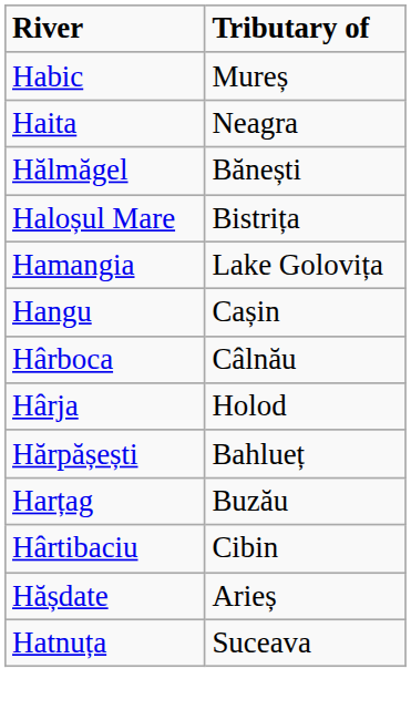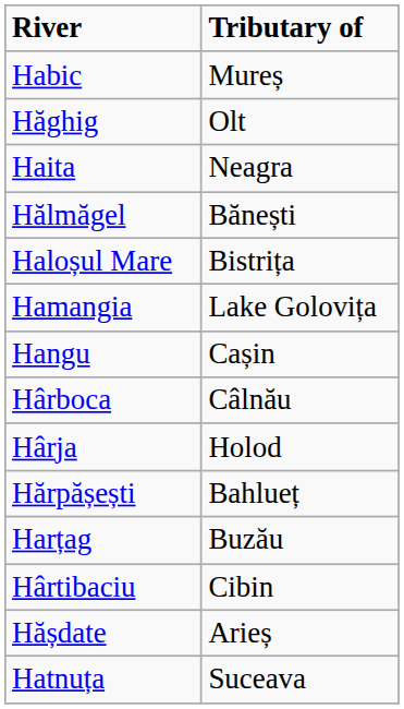+ row: Hăghig | Olt
